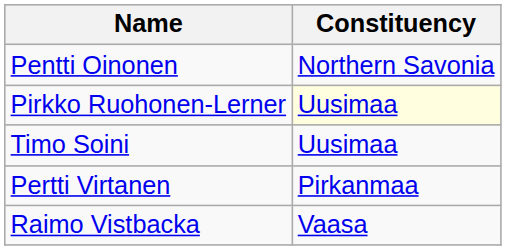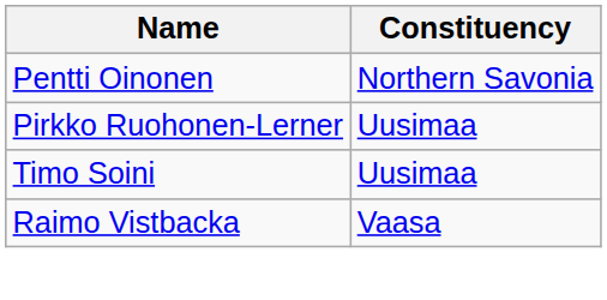Pirkko Ruohonen-Lerner | Constituency: lightyellow background -> no background
- row: Pertti Virtanen | Pirkanmaa
